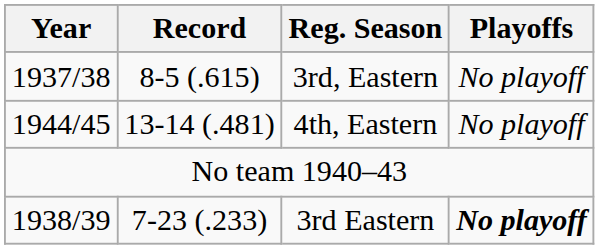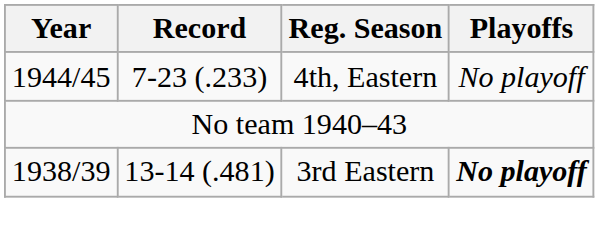- row: 1937/38 | 8-5 (.615) | 3rd, Eastern | No playoff
4th, Eastern | Record: 13-14 (.481) -> 7-23 (.233)
3rd Eastern | Record: 7-23 (.233) -> 13-14 (.481)
